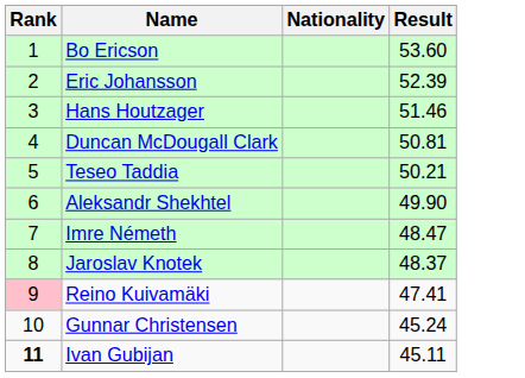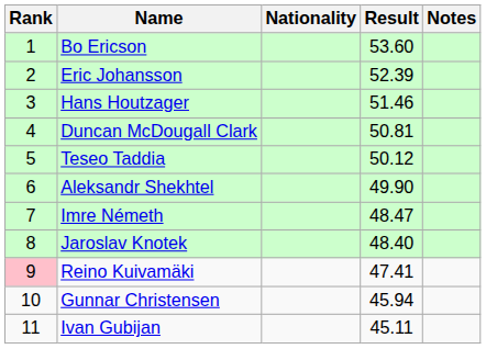+ column: Notes
Teseo Taddia | Result: 50.21 -> 50.12
Jaroslav Knotek | Result: 48.37 -> 48.40
Gunnar Christensen | Result: 45.24 -> 45.94
Ivan Gubijan | Rank: bold -> normal
